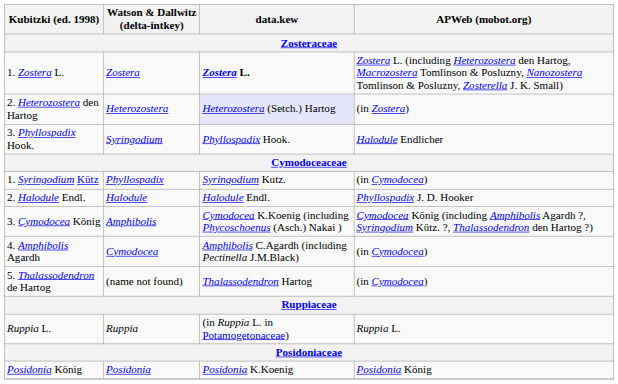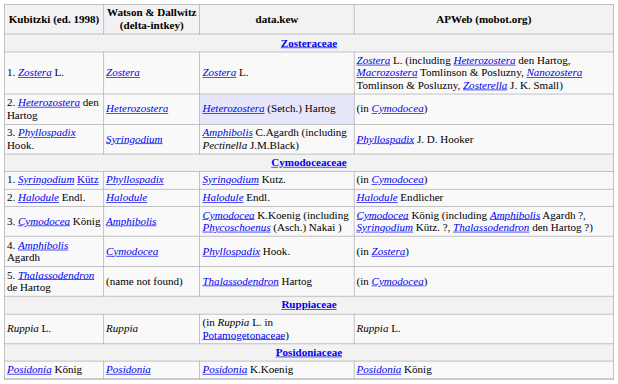1. Zostera L. | data.kew: bold -> normal
2. Heterozostera den Hartog | APWeb (mobot.org): (in Zostera) -> (in Cymodocea)
3. Phyllospadix Hook. | data.kew: Phyllospadix Hook. -> Amphibolis C.Agardh (including Pectinella J.M.Black)
3. Phyllospadix Hook. | APWeb (mobot.org): Halodule Endlicher -> Phyllospadix J. D. Hooker
2. Halodule Endl. | APWeb (mobot.org): Phyllospadix J. D. Hooker -> Halodule Endlicher
4. Amphibolis Agardh | data.kew: Amphibolis C.Agardh (including Pectinella J.M.Black) -> Phyllospadix Hook.
4. Amphibolis Agardh | APWeb (mobot.org): (in Cymodocea) -> (in Zostera)
